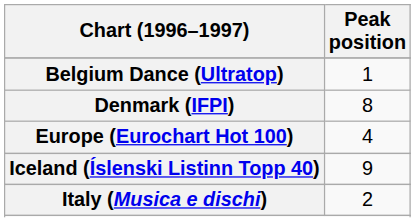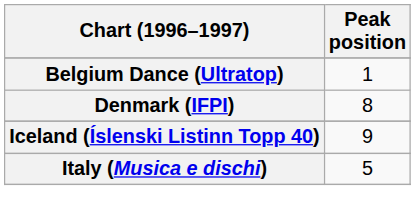- row: Europe (Eurochart Hot 100) | 4
Italy (Musica e dischi) | Peak position: 2 -> 5
